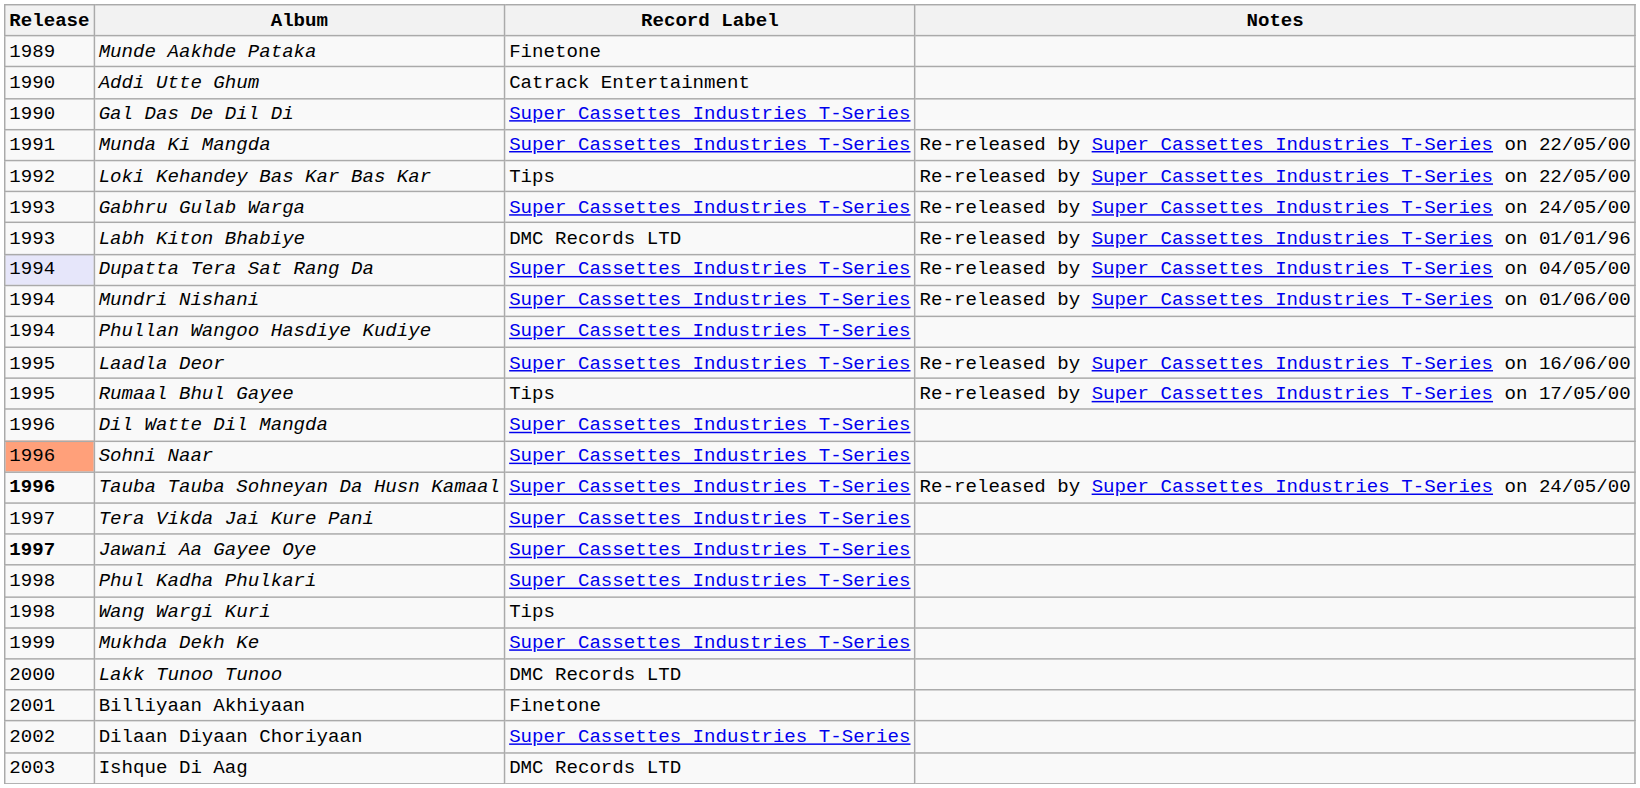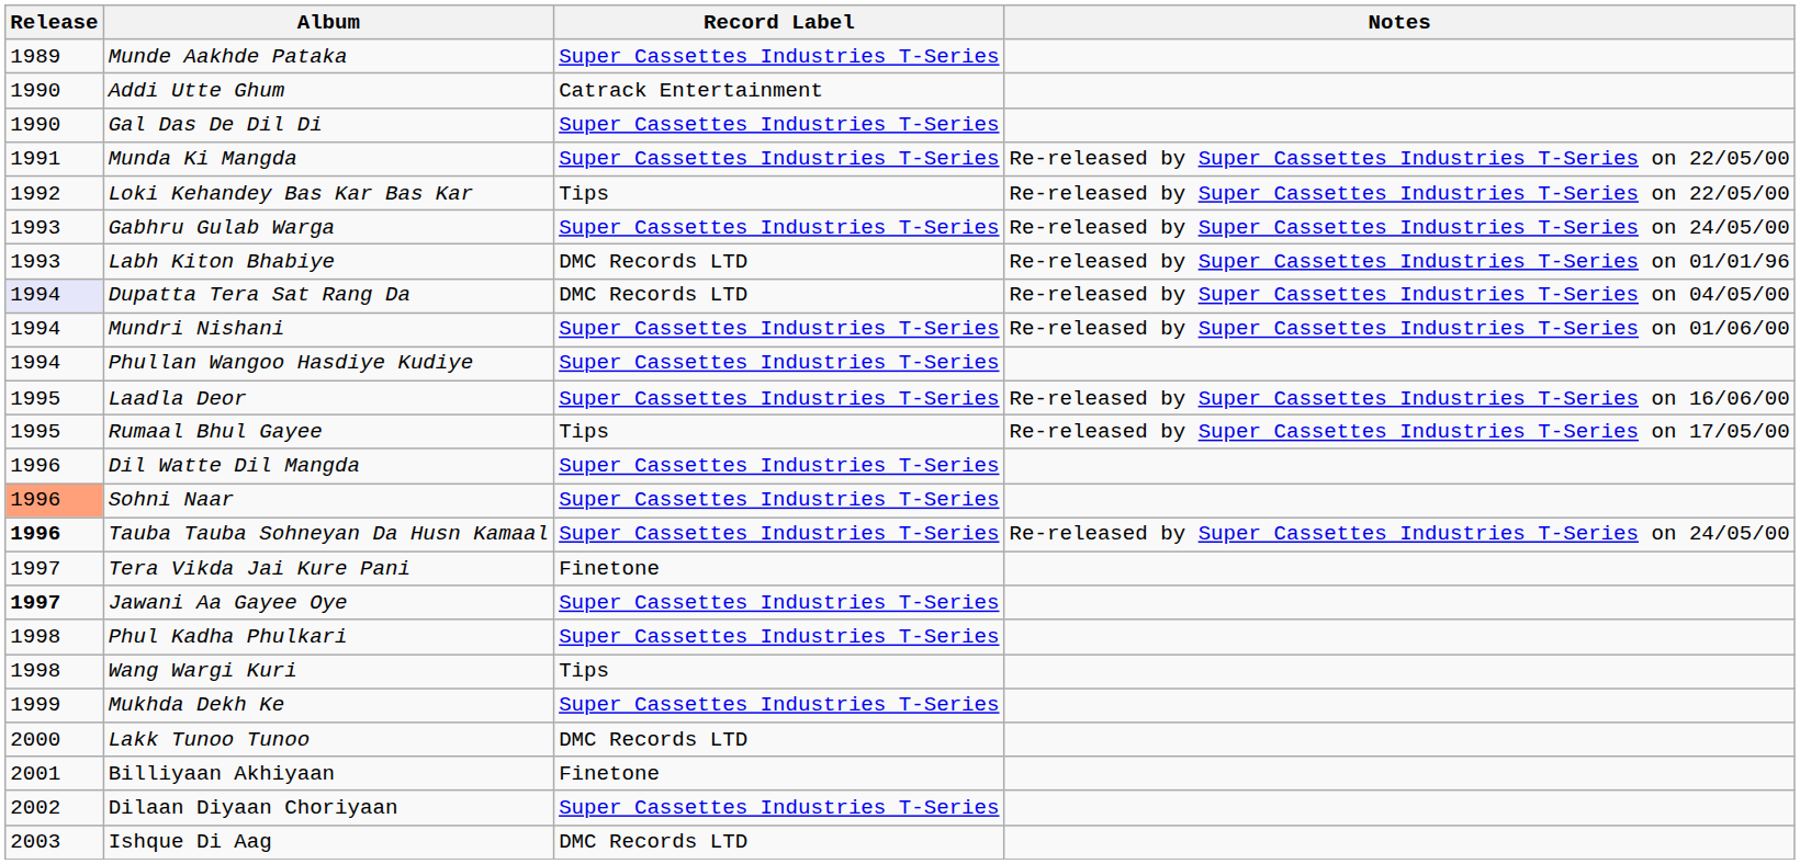Munde Aakhde Pataka | Record Label: Finetone -> Super Cassettes Industries T-Series
Dupatta Tera Sat Rang Da | Record Label: Super Cassettes Industries T-Series -> DMC Records LTD
Tera Vikda Jai Kure Pani | Record Label: Super Cassettes Industries T-Series -> Finetone
